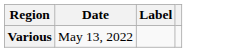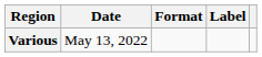+ column: Format
